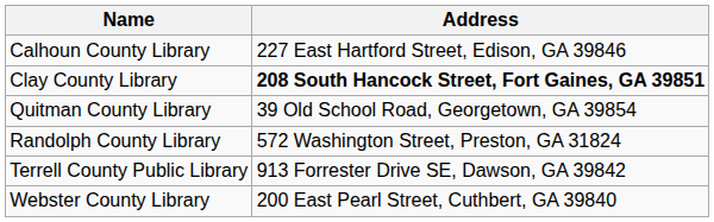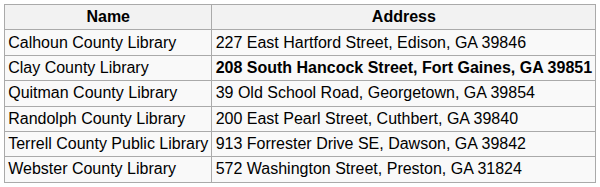Randolph County Library | Address: 572 Washington Street, Preston, GA 31824 -> 200 East Pearl Street, Cuthbert, GA 39840
Webster County Library | Address: 200 East Pearl Street, Cuthbert, GA 39840 -> 572 Washington Street, Preston, GA 31824
